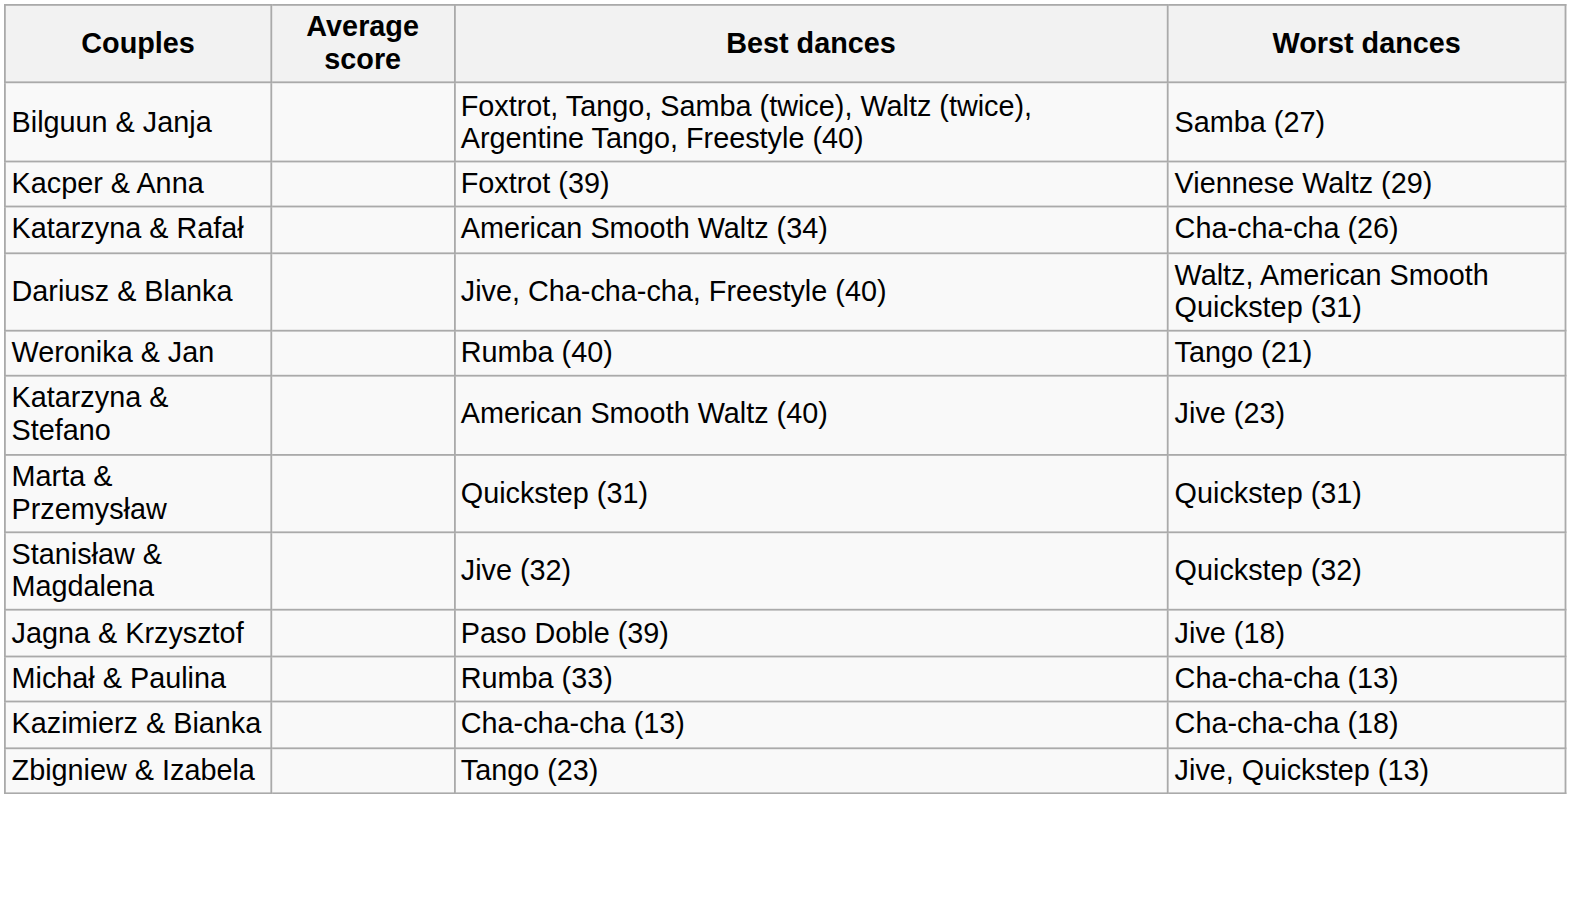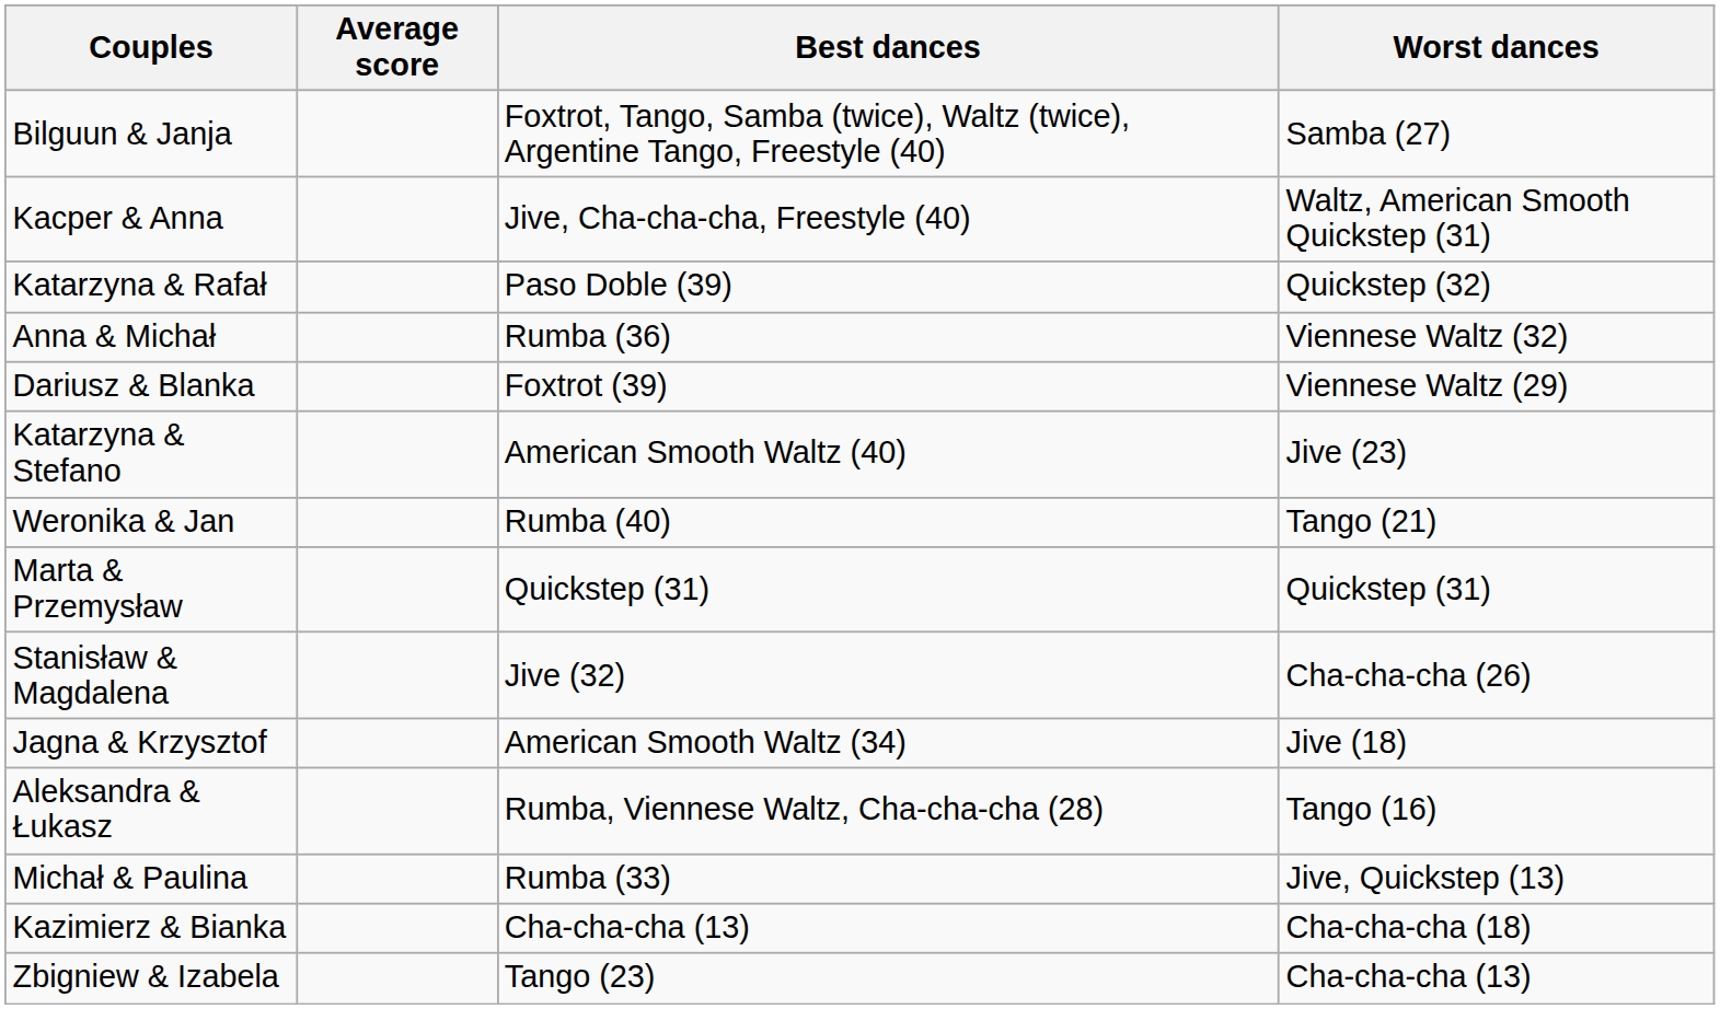Kacper & Anna | Best dances: Foxtrot (39) -> Jive, Cha-cha-cha, Freestyle (40)
Kacper & Anna | Worst dances: Viennese Waltz (29) -> Waltz, American Smooth Quickstep (31)
Katarzyna & Rafał | Best dances: American Smooth Waltz (34) -> Paso Doble (39)
Katarzyna & Rafał | Worst dances: Cha-cha-cha (26) -> Quickstep (32)
+ row: Anna & Michał | Rumba (36) | Viennese Waltz (32)
Dariusz & Blanka | Best dances: Jive, Cha-cha-cha, Freestyle (40) -> Foxtrot (39)
Dariusz & Blanka | Worst dances: Waltz, American Smooth Quickstep (31) -> Viennese Waltz (29)
rows swapped: Weronika & Jan <-> Katarzyna & Stefano
Stanisław & Magdalena | Worst dances: Quickstep (32) -> Cha-cha-cha (26)
Jagna & Krzysztof | Best dances: Paso Doble (39) -> American Smooth Waltz (34)
+ row: Aleksandra & Łukasz | Rumba, Viennese Waltz, Cha-cha-cha (28) | Tango (16)
Michał & Paulina | Worst dances: Cha-cha-cha (13) -> Jive, Quickstep (13)
Zbigniew & Izabela | Worst dances: Jive, Quickstep (13) -> Cha-cha-cha (13)
